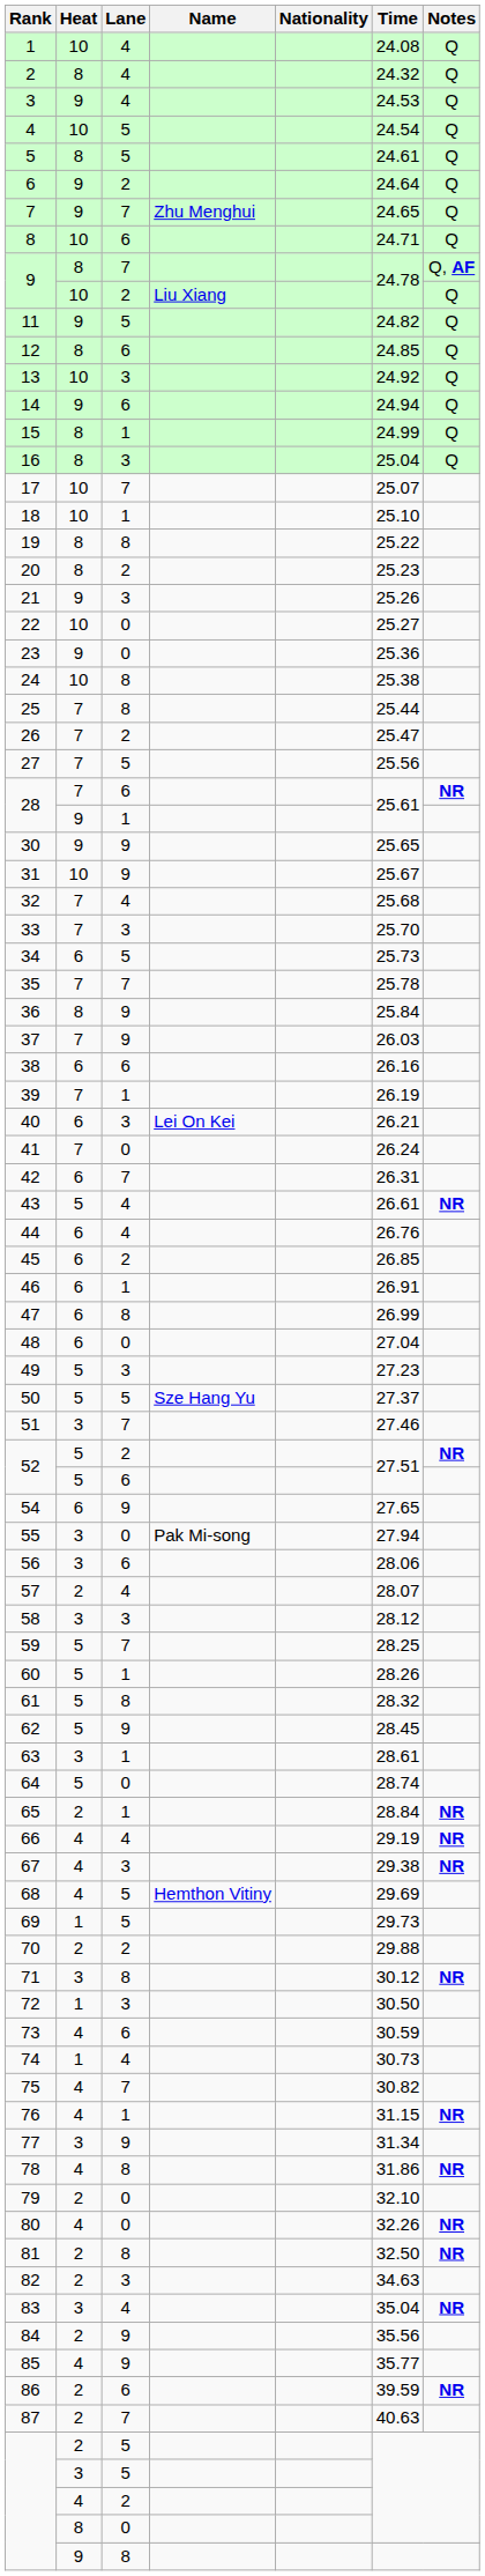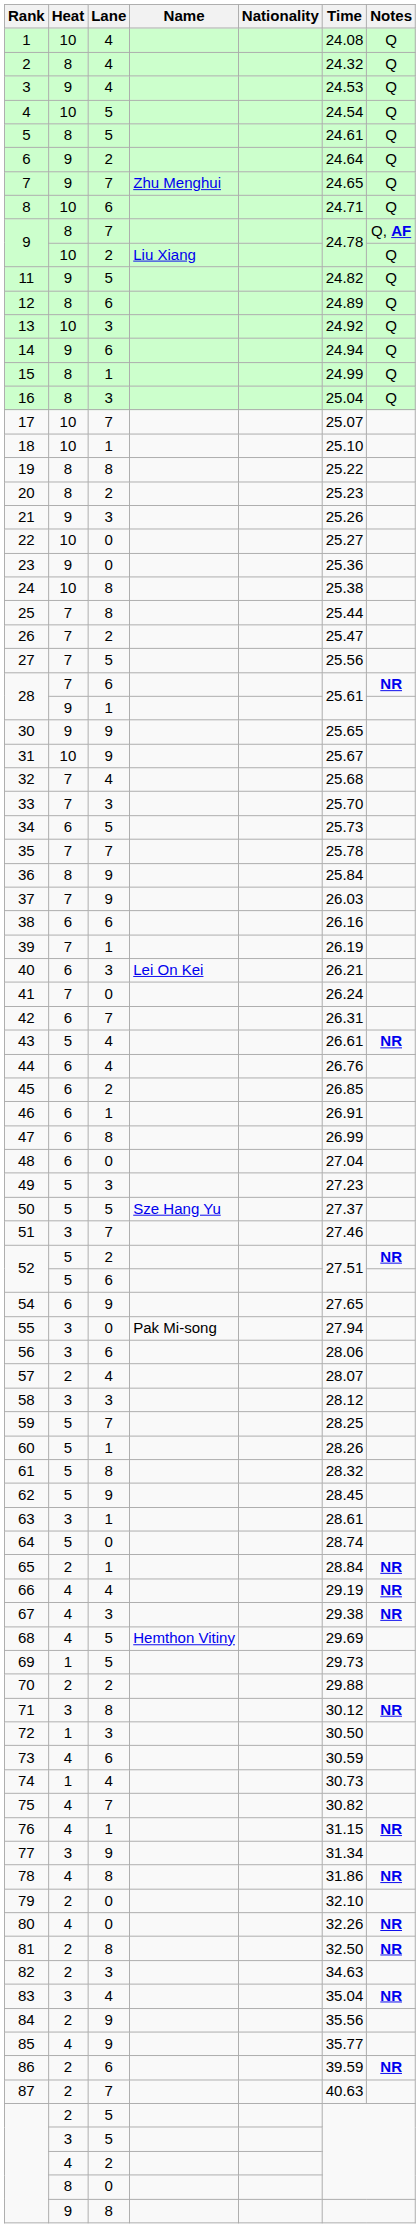12 | Time: 24.85 -> 24.89
